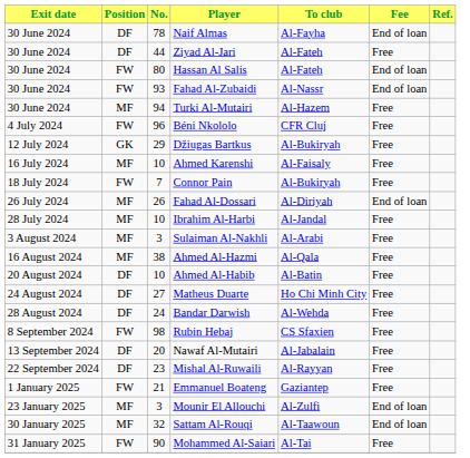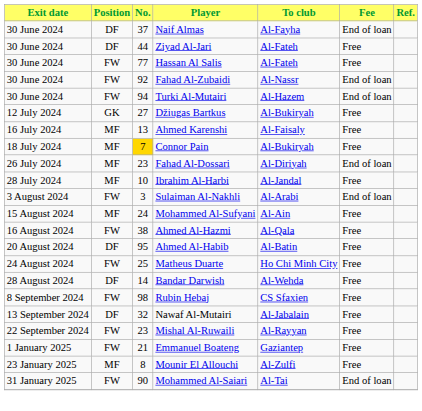Naif Almas | No.: 78 -> 37
Hassan Al Salis | No.: 80 -> 77
Hassan Al Salis | Fee: End of loan -> Free
Fahad Al-Zubaidi | No.: 93 -> 92
Turki Al-Mutairi | Position: MF -> FW
Turki Al-Mutairi | Fee: Free -> End of loan
- row: 4 July 2024 | FW | 96 | Béni Nkololo | CFR Cluj | Free
Džiugas Bartkus | No.: 29 -> 27
Ahmed Karenshi | No.: 10 -> 13
Connor Pain | Position: FW -> MF
Connor Pain | No.: no background -> gold background
Fahad Al-Dossari | No.: 26 -> 23
Sulaiman Al-Nakhli | Position: MF -> FW
Sulaiman Al-Nakhli | Fee: Free -> End of loan
+ row: 15 August 2024 | MF | 24 | Mohammed Al-Sufyani | Al-Ain | Free
Ahmed Al-Hazmi | Position: MF -> FW
Ahmed Al-Habib | No.: 10 -> 95
Matheus Duarte | Position: DF -> FW
Matheus Duarte | No.: 27 -> 25
Bandar Darwish | No.: 24 -> 14
Nawaf Al-Mutairi | No.: 20 -> 32
Mishal Al-Ruwaili | Position: DF -> FW
Mounir El Allouchi | No.: 3 -> 8
Mounir El Allouchi | Fee: End of loan -> Free
- row: 30 January 2025 | MF | 32 | Sattam Al-Rouqi | Al-Taawoun | End of loan
Mohammed Al-Saiari | Fee: Free -> End of loan
